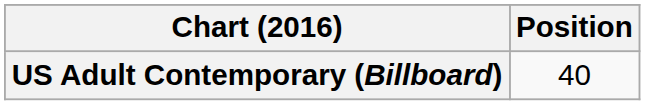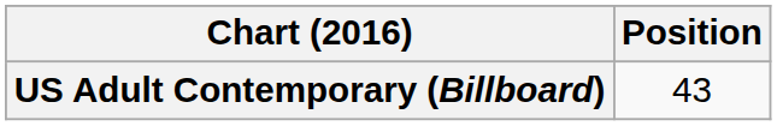US Adult Contemporary (Billboard) | Position: 40 -> 43
